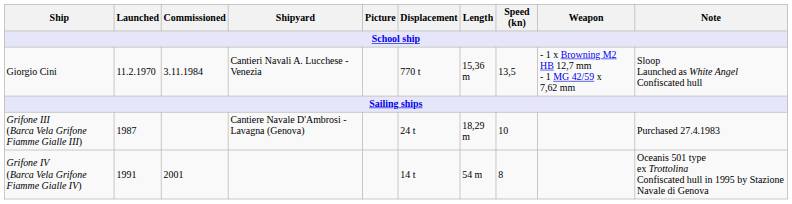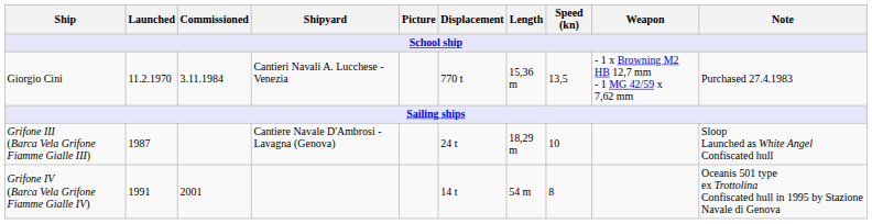Giorgio Cini | Note: Sloop Launched as White Angel Confiscated hull -> Purchased 27.4.1983
Grifone III (Barca Vela Grifone Fiamme Gialle III) | Note: Purchased 27.4.1983 -> Sloop Launched as White Angel Confiscated hull
